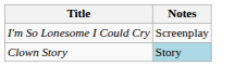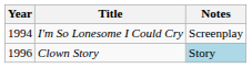+ column: Year | 1994 | 1996
